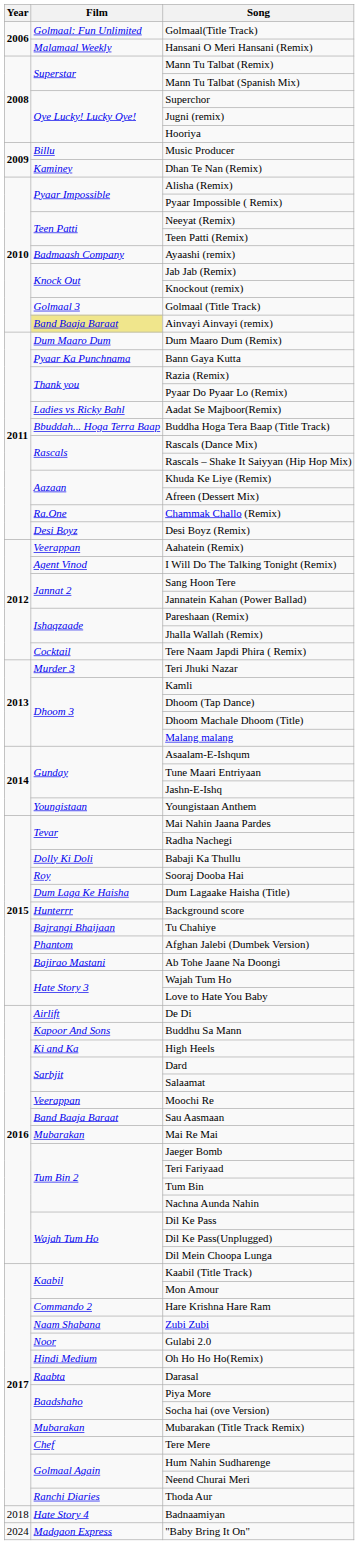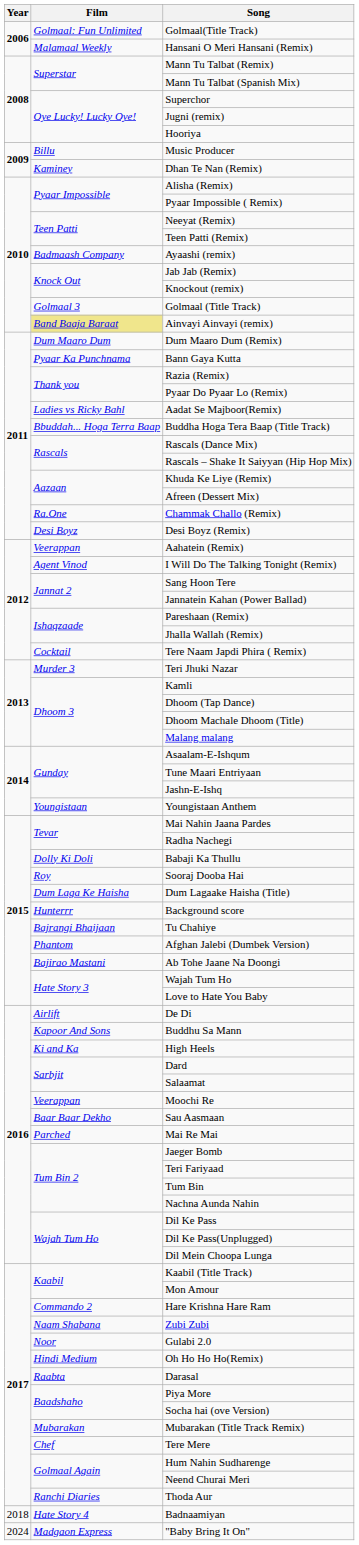Sau Aasmaan | Film: Band Baaja Baraat -> Baar Baar Dekho
Mai Re Mai | Film: Mubarakan -> Parched
